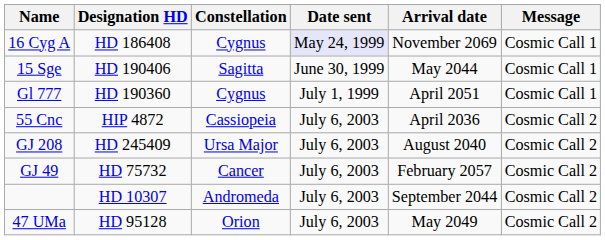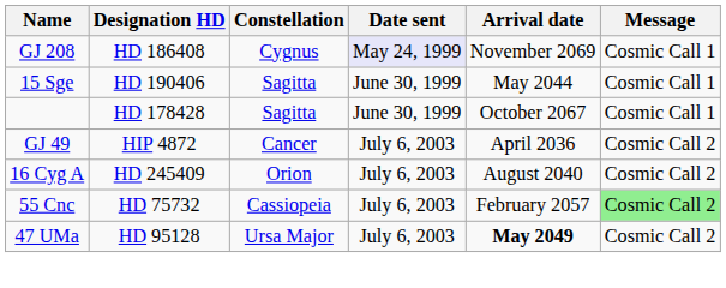HD 186408 | Name: 16 Cyg A -> GJ 208
+ row: HD 178428 | Sagitta | June 30, 1999 | October 2067 | Cosmic Call 1
- row: Gl 777 | HD 190360 | Cygnus | July 1, 1999 | April 2051 | Cosmic Call 1
HIP 4872 | Name: 55 Cnc -> GJ 49
HIP 4872 | Constellation: Cassiopeia -> Cancer
HD 245409 | Name: GJ 208 -> 16 Cyg A
HD 245409 | Constellation: Ursa Major -> Orion
HD 75732 | Name: GJ 49 -> 55 Cnc
HD 75732 | Constellation: Cancer -> Cassiopeia
HD 75732 | Message: no background -> lightgreen background
- row: HD 10307 | Andromeda | July 6, 2003 | September 2044 | Cosmic Call 2
HD 95128 | Constellation: Orion -> Ursa Major
HD 95128 | Arrival date: normal -> bold
